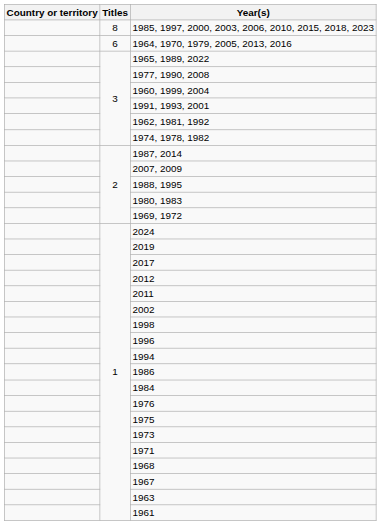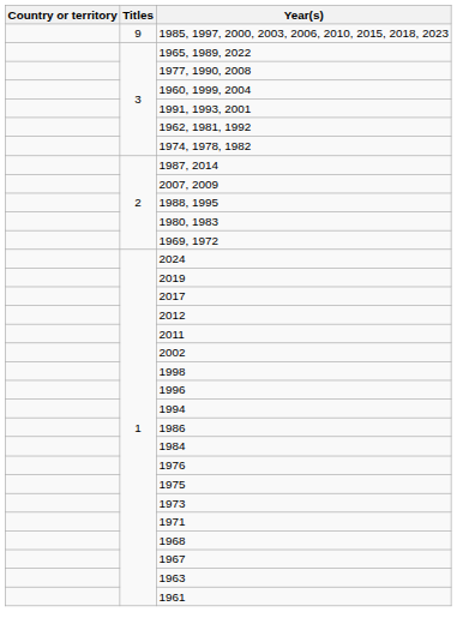1985, 1997, 2000, 2003, 2006, 2010, 2015, 2018, 2023 | Titles: 8 -> 9
- row: 6 | 1964, 1970, 1979, 2005, 2013, 2016
